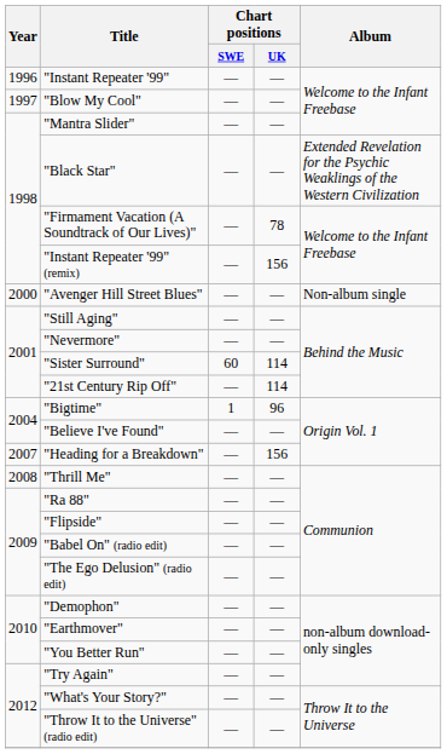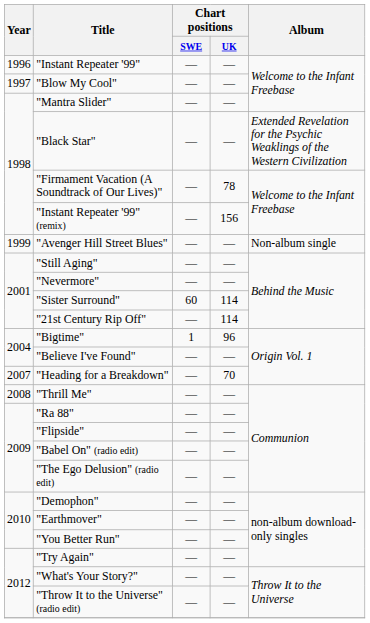"Avenger Hill Street Blues" | Year: 2000 -> 1999
"Heading for a Breakdown" | Chart positions / UK: 156 -> 70
